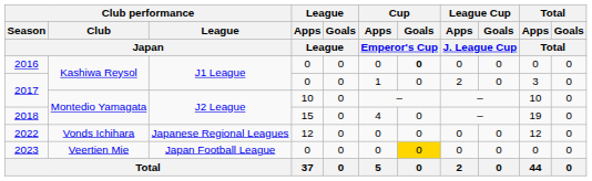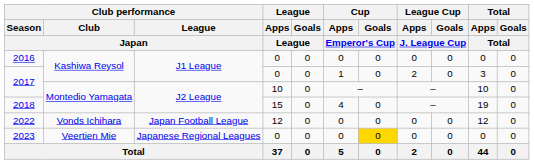2016 | Cup / Goals / Emperor's Cup: bold -> normal
2022 | Club performance / League / Japan: Japanese Regional Leagues -> Japan Football League
2023 | Club performance / League / Japan: Japan Football League -> Japanese Regional Leagues
